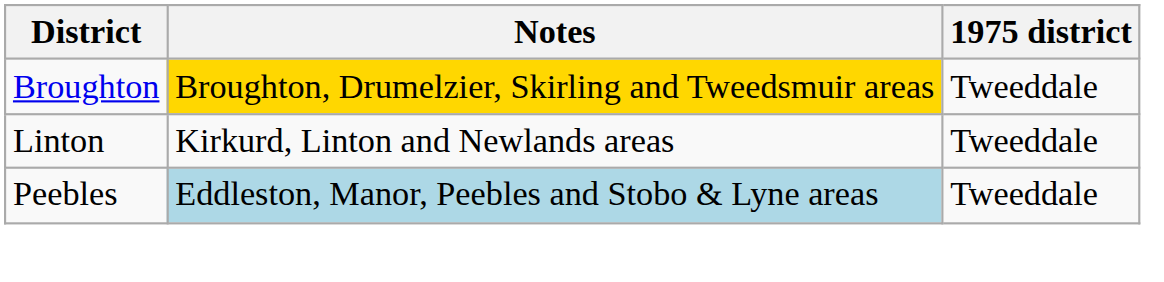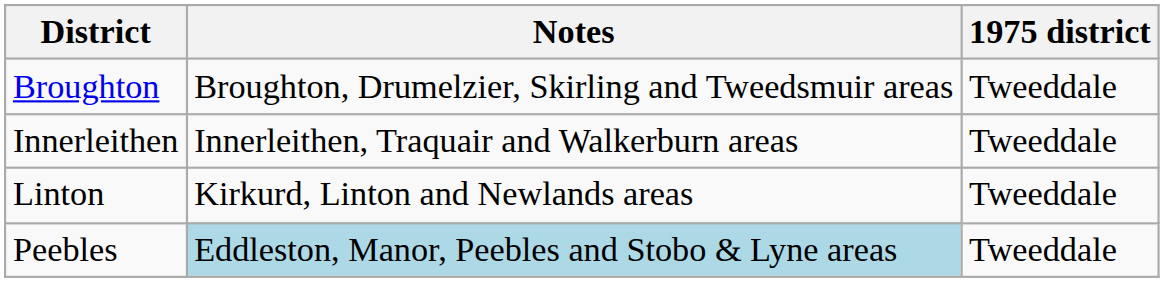Broughton | Notes: gold background -> no background
+ row: Innerleithen | Innerleithen, Traquair and Walkerburn areas | Tweeddale
